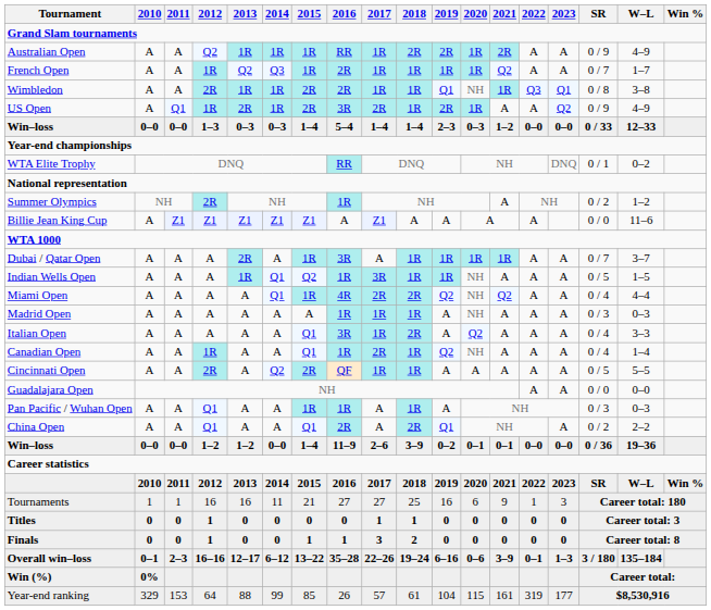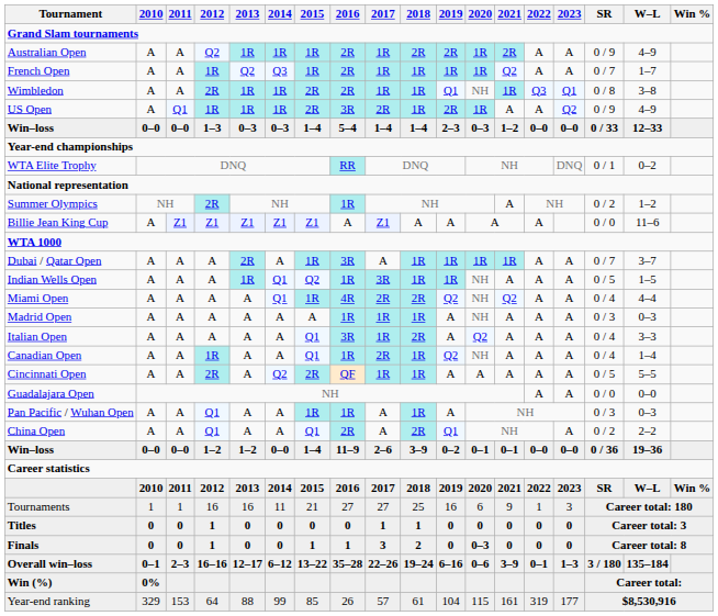Australian Open | 2016: RR -> 2R
US Open | 2013: 2R -> 1R
Finals | 2020: 0 -> 0–3
